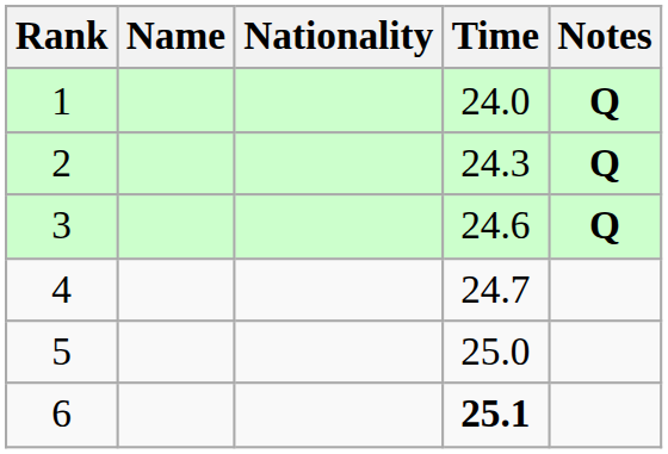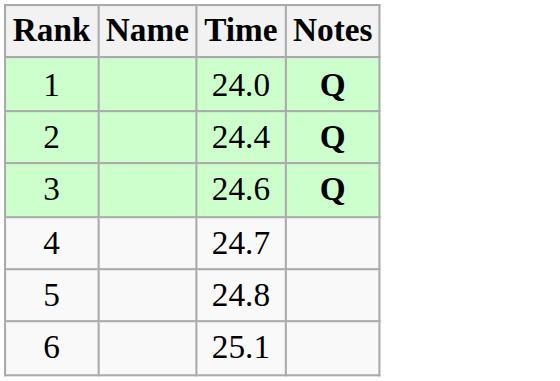- column: Nationality
2 | Time: 24.3 -> 24.4
5 | Time: 25.0 -> 24.8
6 | Time: bold -> normal
